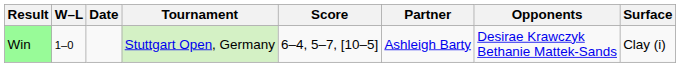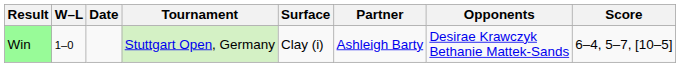columns swapped: Surface <-> Score
